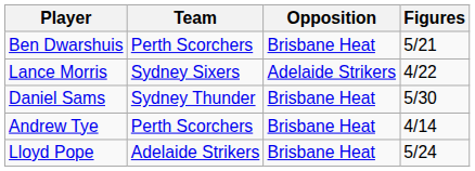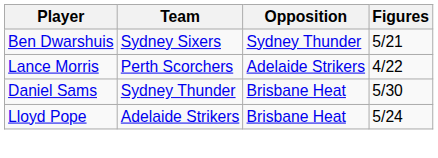Ben Dwarshuis | Team: Perth Scorchers -> Sydney Sixers
Ben Dwarshuis | Opposition: Brisbane Heat -> Sydney Thunder
Lance Morris | Team: Sydney Sixers -> Perth Scorchers
- row: Andrew Tye | Perth Scorchers | Brisbane Heat | 4/14
